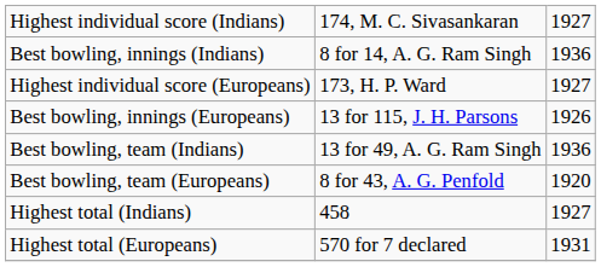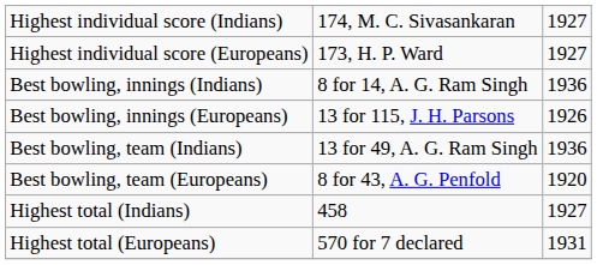rows swapped: Highest individual score (Europeans) <-> Best bowling, innings (Indians)
